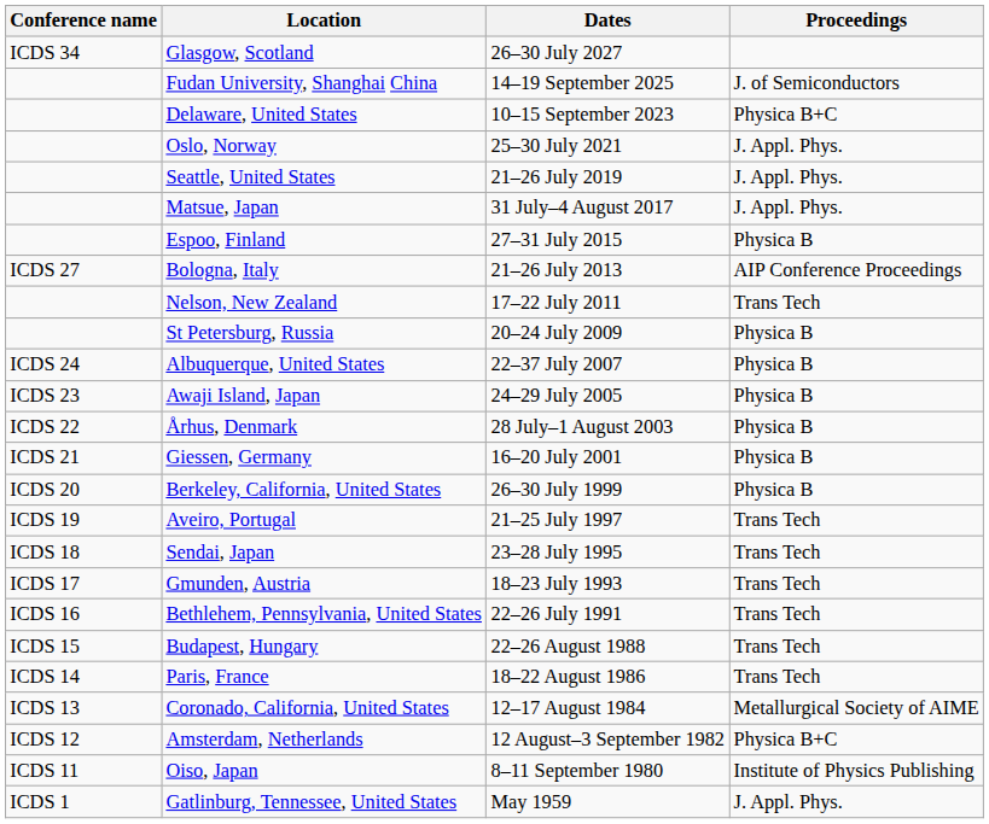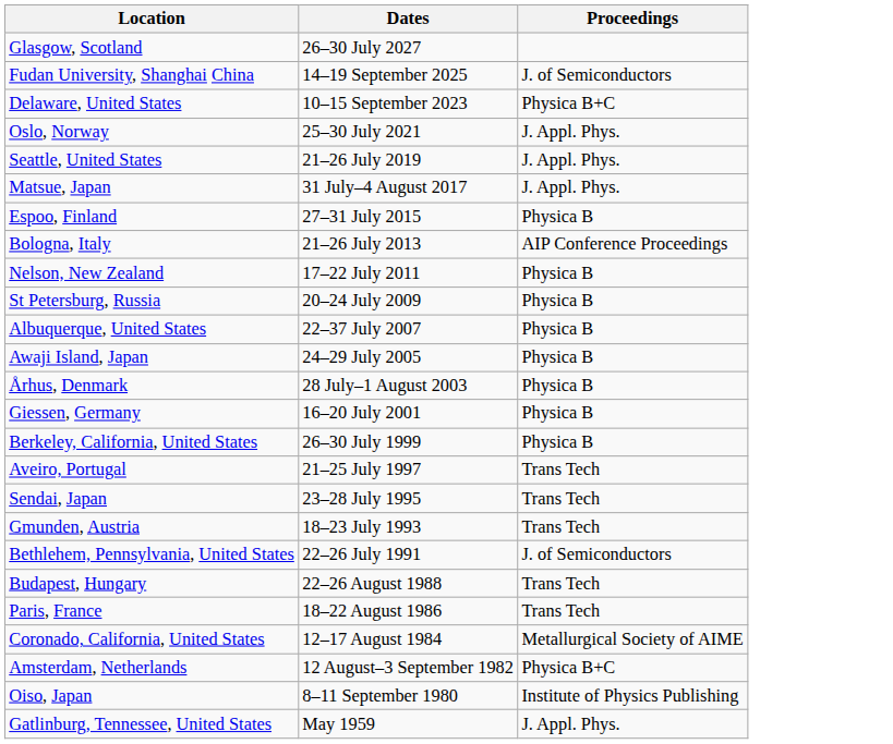- column: Conference name | ICDS 34 | ICDS 27 | ICDS 24 | ICDS 23 | ICDS 22 | ICDS 21 | ICDS 20 | ICDS 19 | ICDS 18 | ICDS 17 | ICDS 16 | ICDS 15 | ICDS 14 | ICDS 13 | ICDS 12 | ICDS 11 | ICDS 1
Nelson, New Zealand | Proceedings: Trans Tech -> Physica B
Bethlehem, Pennsylvania, United States | Proceedings: Trans Tech -> J. of Semiconductors
